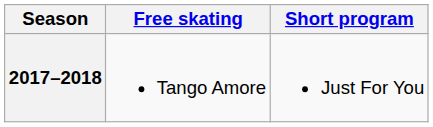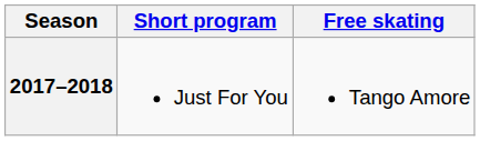columns swapped: Short program <-> Free skating
